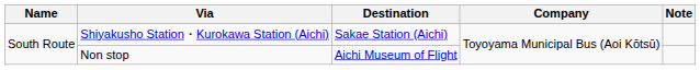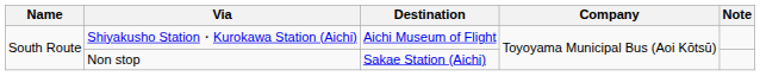Shiyakusho Station・Kurokawa Station (Aichi) | Destination: Sakae Station (Aichi) -> Aichi Museum of Flight
Non stop | Destination: Aichi Museum of Flight -> Sakae Station (Aichi)
